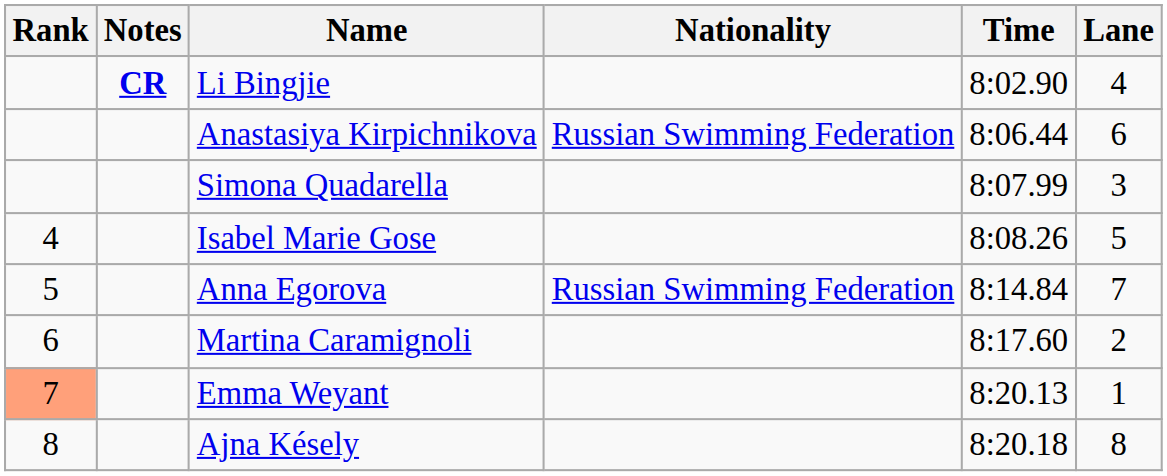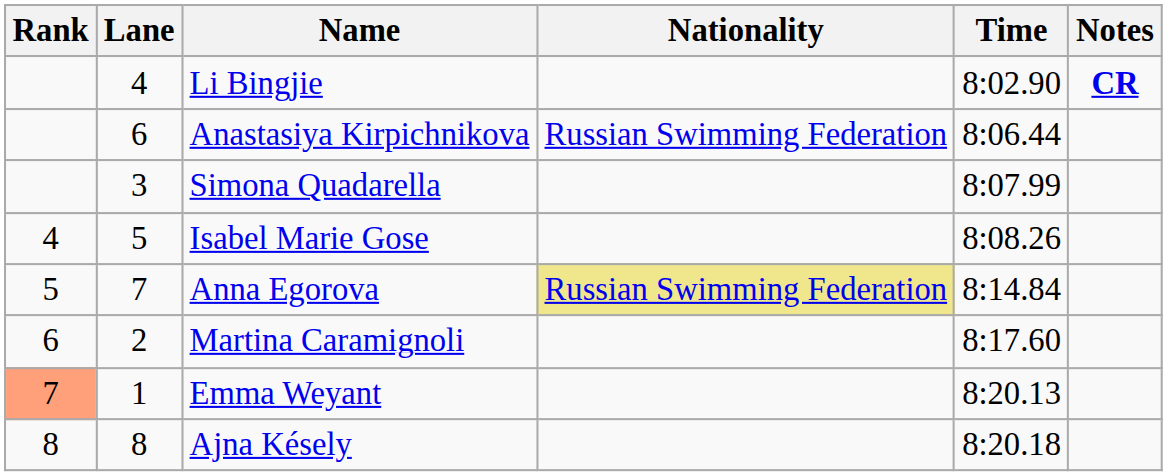columns swapped: Lane <-> Notes
Anna Egorova | Nationality: no background -> khaki background
